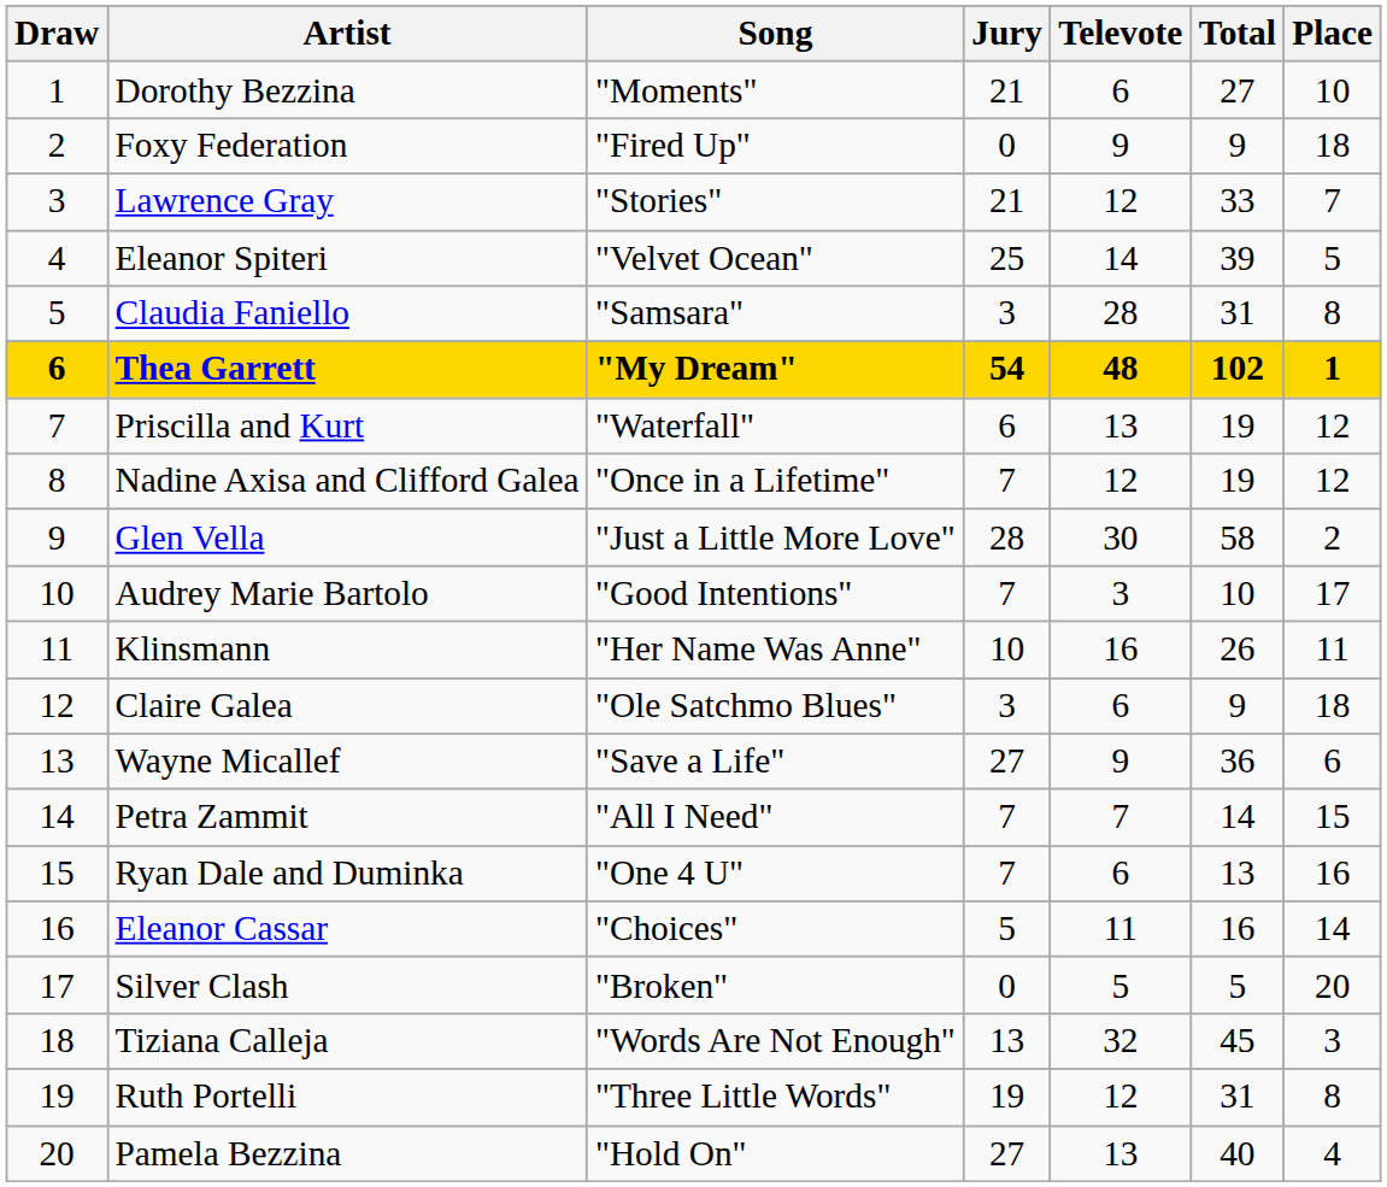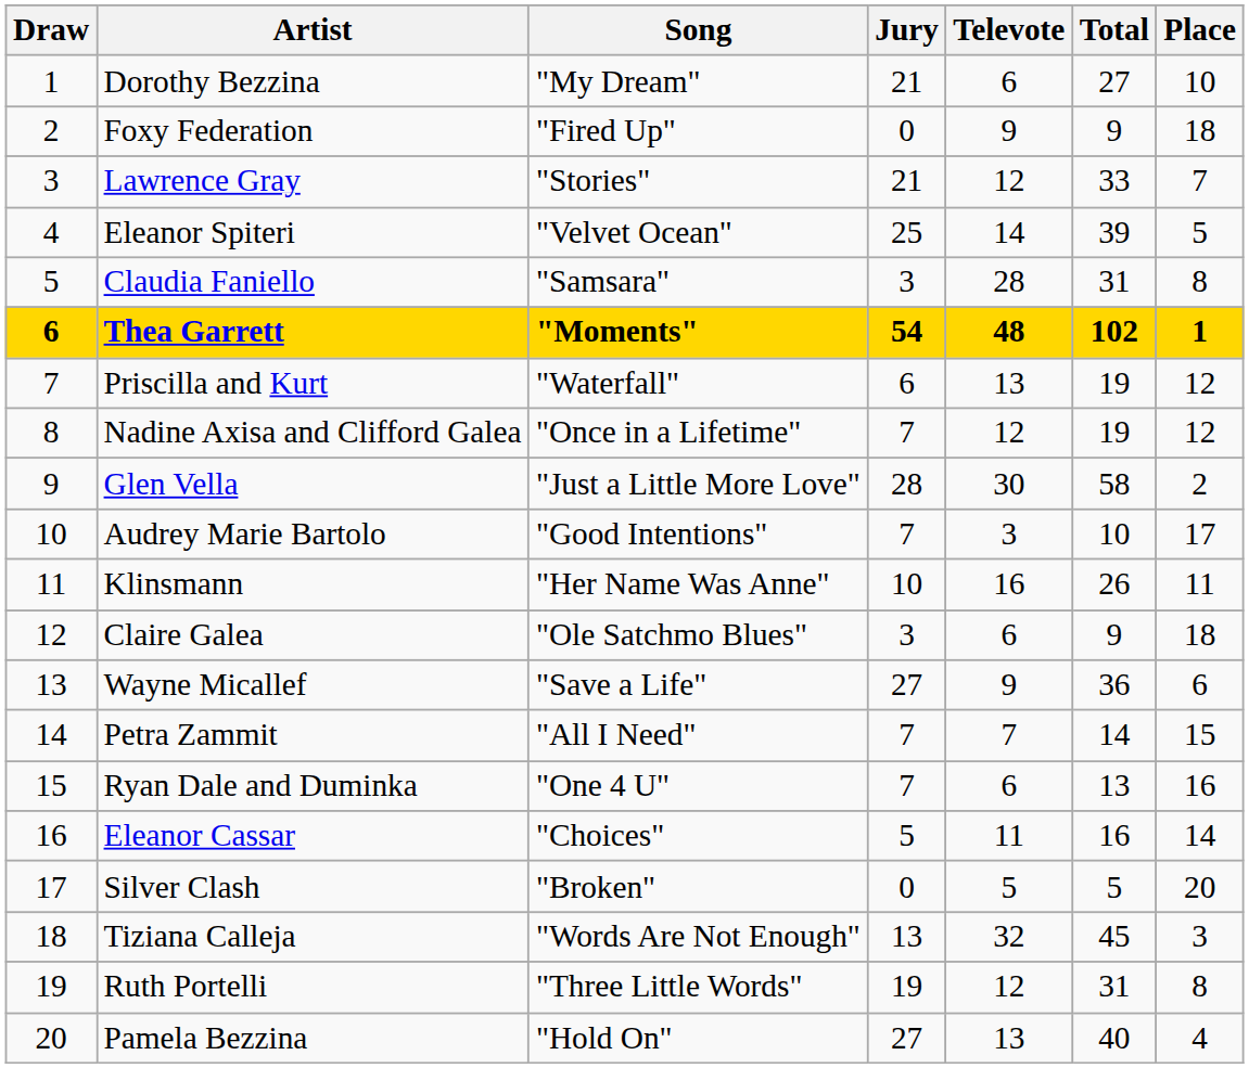Dorothy Bezzina | Song: "Moments" -> "My Dream"
Thea Garrett | Song: "My Dream" -> "Moments"
